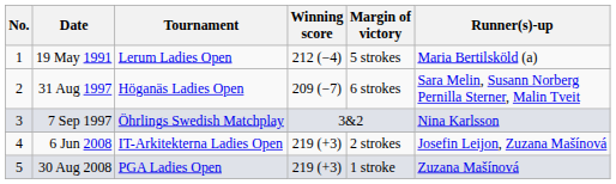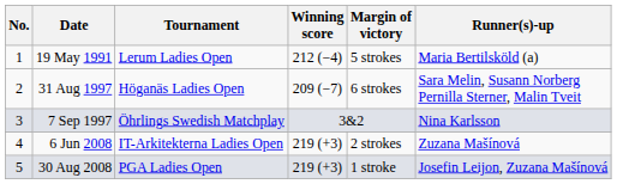6 Jun 2008 | Runner(s)-up: Josefin Leijon, Zuzana Mašínová -> Zuzana Mašínová
30 Aug 2008 | Runner(s)-up: Zuzana Mašínová -> Josefin Leijon, Zuzana Mašínová
